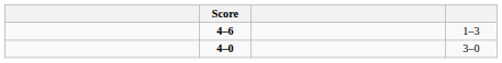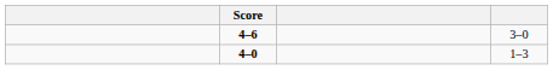4–6 | column 4: 1–3 -> 3–0
4–0 | column 4: 3–0 -> 1–3
